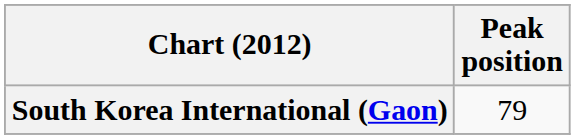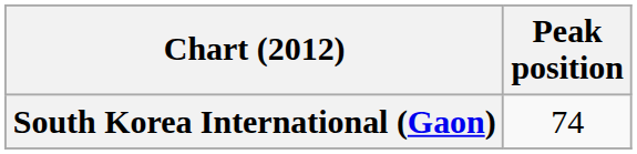South Korea International (Gaon) | Peak position: 79 -> 74
